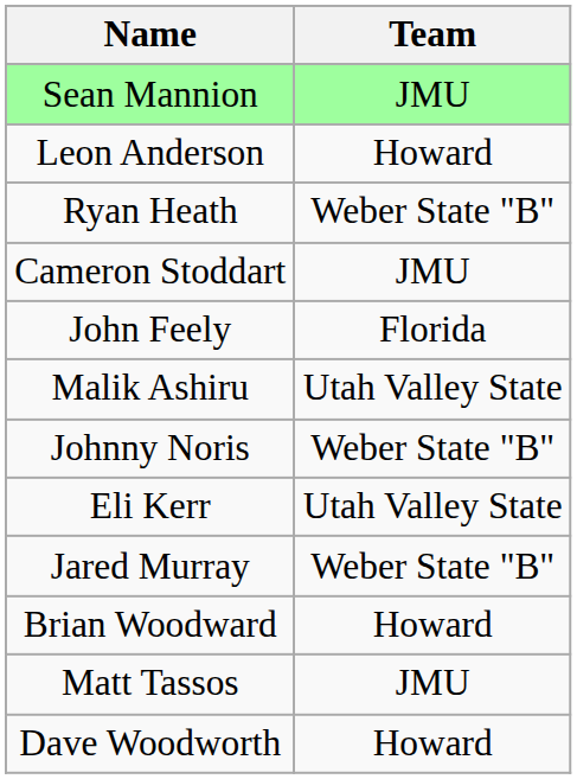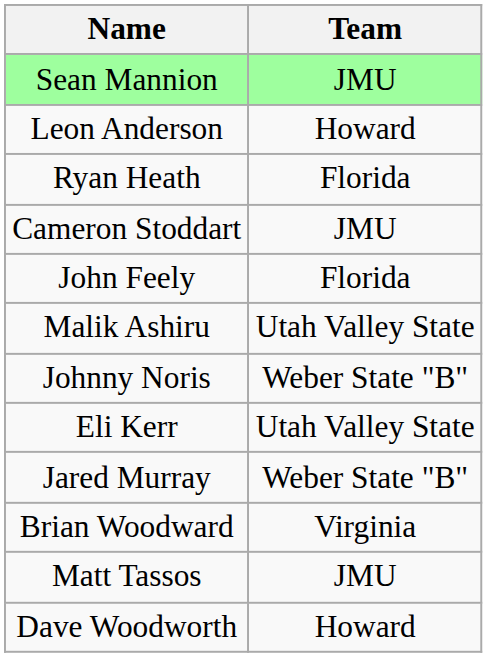Ryan Heath | Team: Weber State "B" -> Florida
Brian Woodward | Team: Howard -> Virginia
